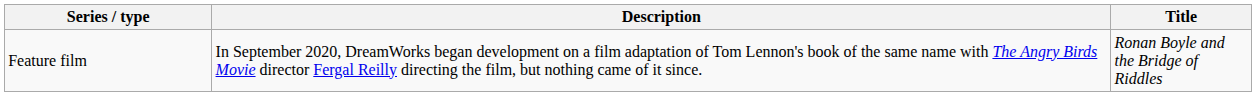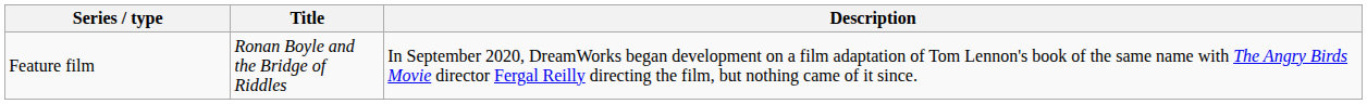columns swapped: Title <-> Description
